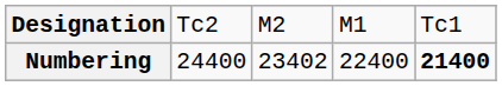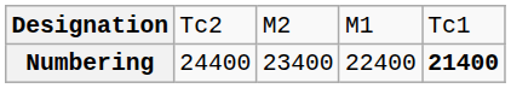Numbering | column 3: 23402 -> 23400
